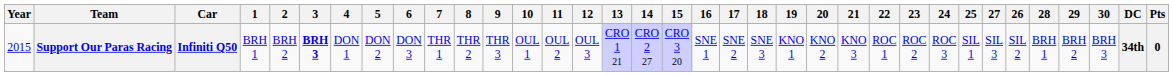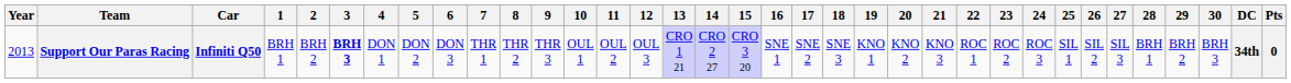columns swapped: 26 <-> 27
Support Our Paras Racing | Year: 2015 -> 2013
